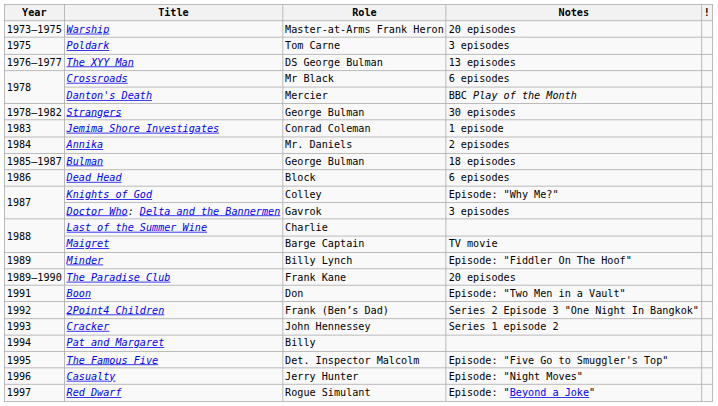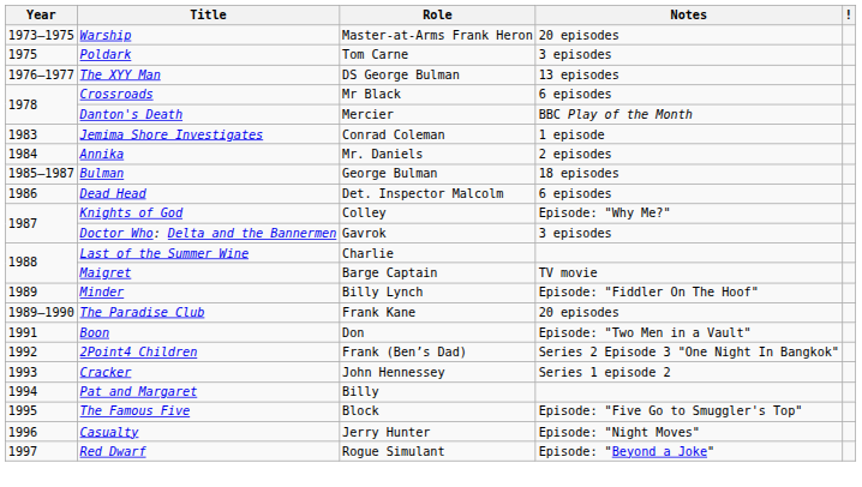- row: 1978–1982 | Strangers | George Bulman | 30 episodes
Dead Head | Role: Block -> Det. Inspector Malcolm
The Famous Five | Role: Det. Inspector Malcolm -> Block
